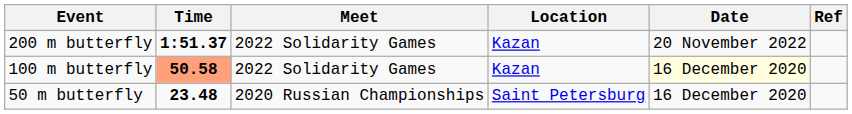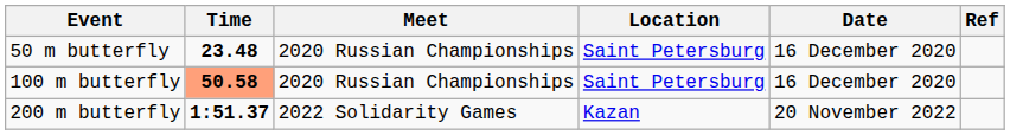rows swapped: 50 m butterfly <-> 200 m butterfly
100 m butterfly | Meet: 2022 Solidarity Games -> 2020 Russian Championships
100 m butterfly | Location: Kazan -> Saint Petersburg
100 m butterfly | Date: lightyellow background -> no background
